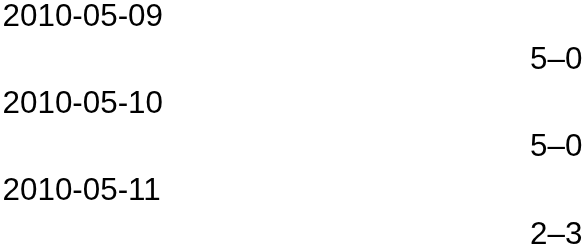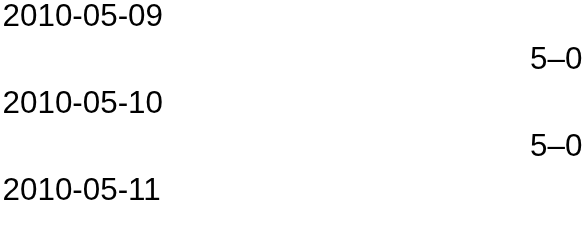- row: 2–3
